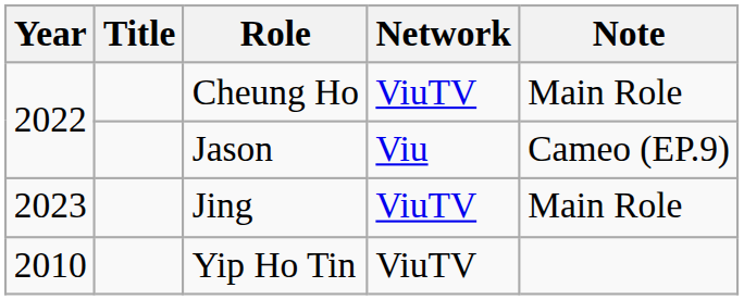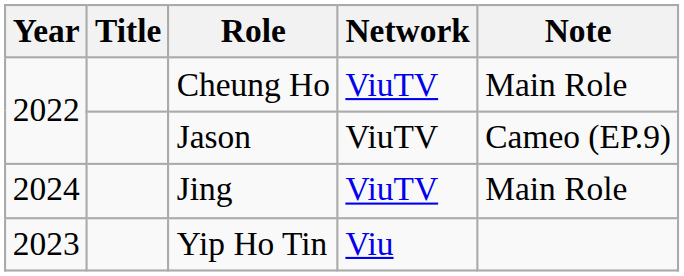Jason | Network: Viu -> ViuTV
Jing | Year: 2023 -> 2024
Yip Ho Tin | Year: 2010 -> 2023
Yip Ho Tin | Network: ViuTV -> Viu
